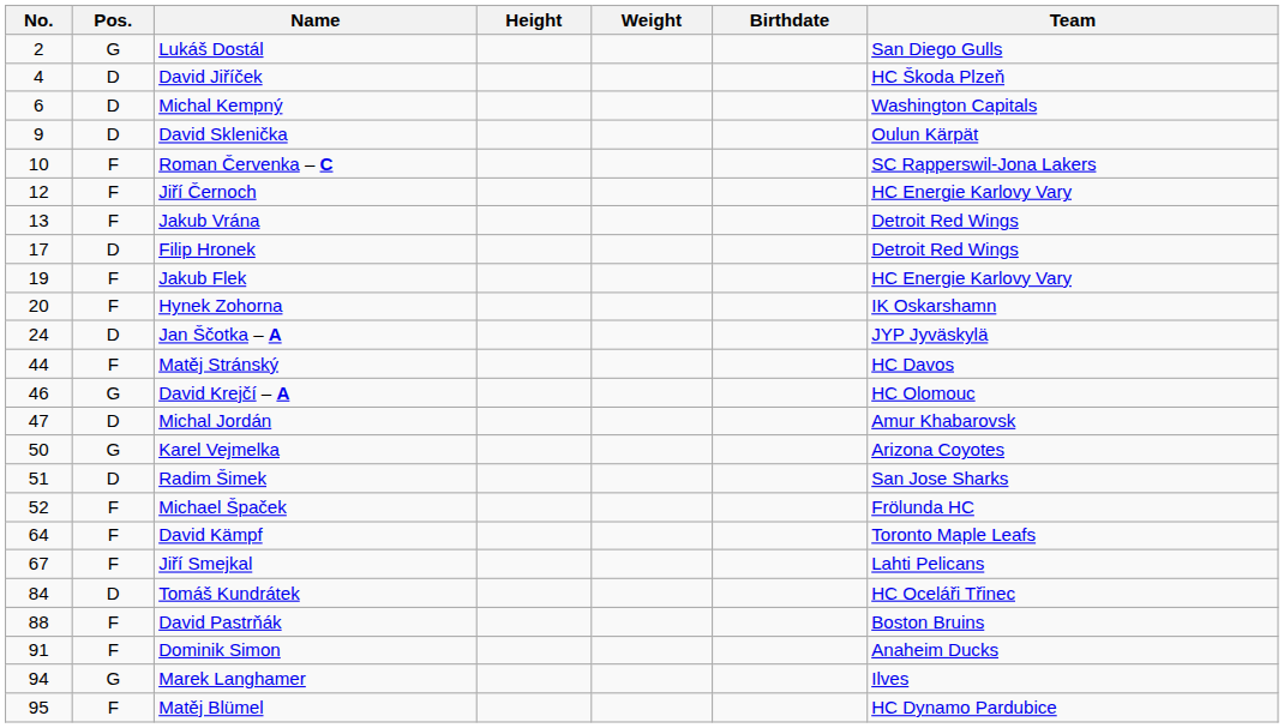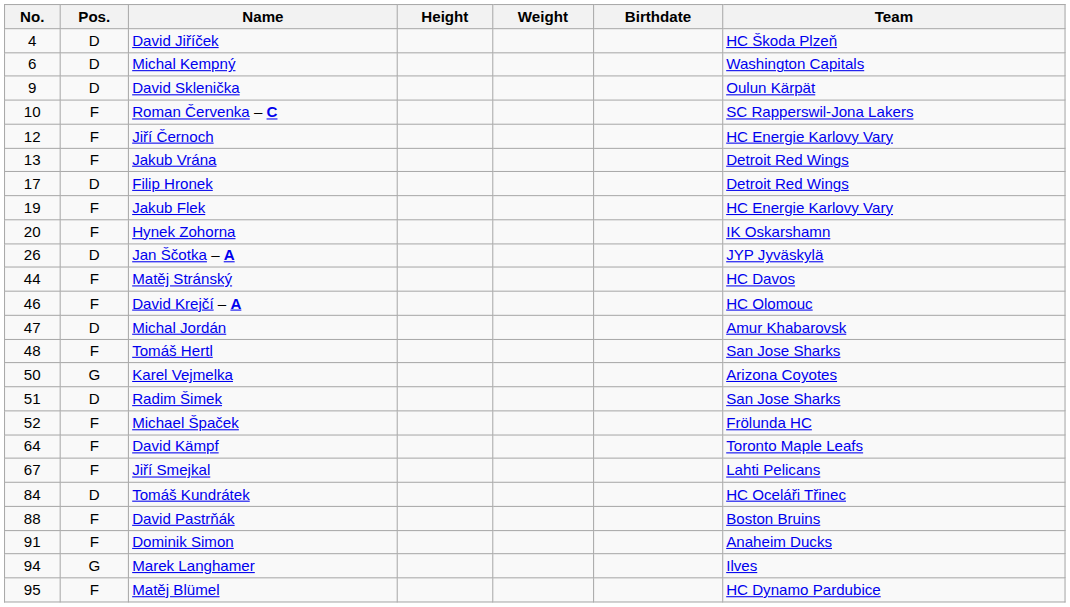- row: 2 | G | Lukáš Dostál | San Diego Gulls
Jan Ščotka – A | No.: 24 -> 26
David Krejčí – A | Pos.: G -> F
+ row: 48 | F | Tomáš Hertl | San Jose Sharks
